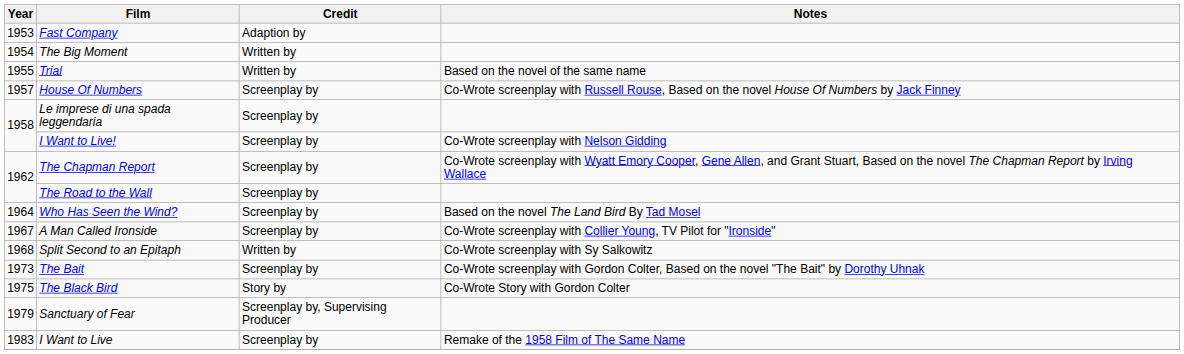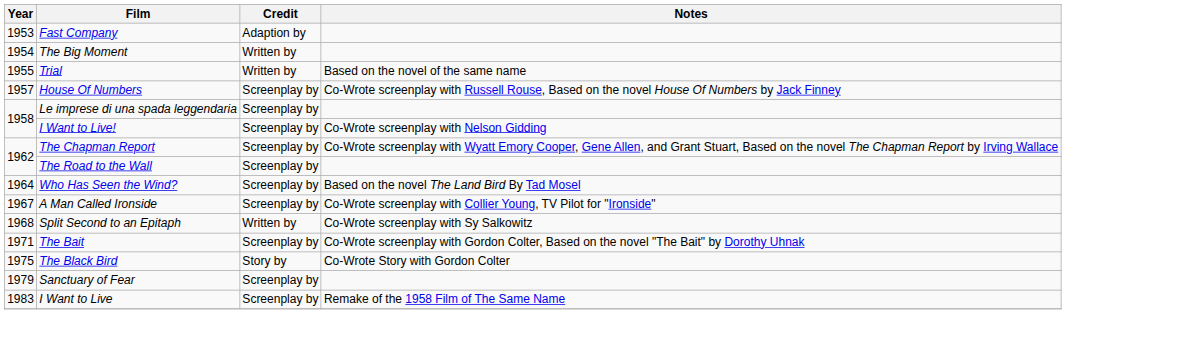The Bait | Year: 1973 -> 1971
Sanctuary of Fear | Credit: Screenplay by, Supervising Producer -> Screenplay by
